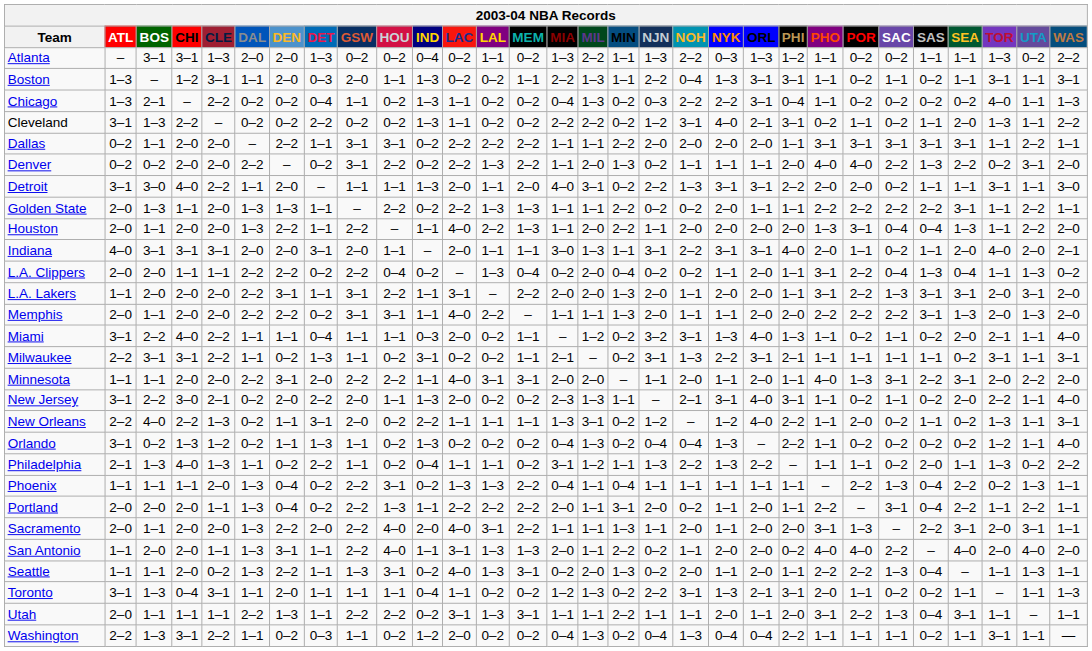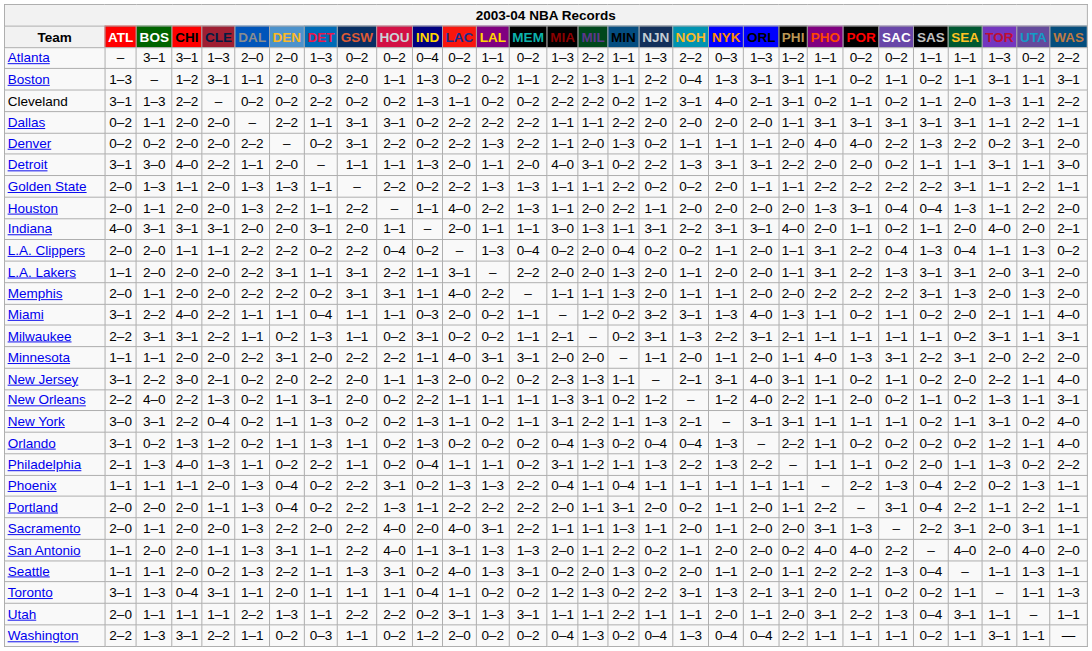- row: Chicago | 1–3 | 2–1 | – | 2–2 | 0–2 | 0–2 | 0–4 | 1–1 | 0–2 | 1–3 | 1–1 | 0–2 | 0–2 | 0–4 | 1–3 | 0–2 | 0–3 | 2–2 | 2–2 | 3–1 | 0–4 | 1–1 | 0–2 | 0–2 | 0–2 | 0–2 | 4–0 | 1–1 | 1–3
+ row: New York | 3–0 | 3–1 | 2–2 | 0–4 | 0–2 | 1–1 | 1–3 | 0–2 | 0–2 | 1–3 | 1–1 | 0–2 | 1–1 | 3–1 | 2–2 | 1–1 | 1–3 | 2–1 | – | 3–1 | 3–1 | 1–1 | 1–1 | 1–1 | 0–2 | 1–1 | 3–1 | 0–2 | 4–0
